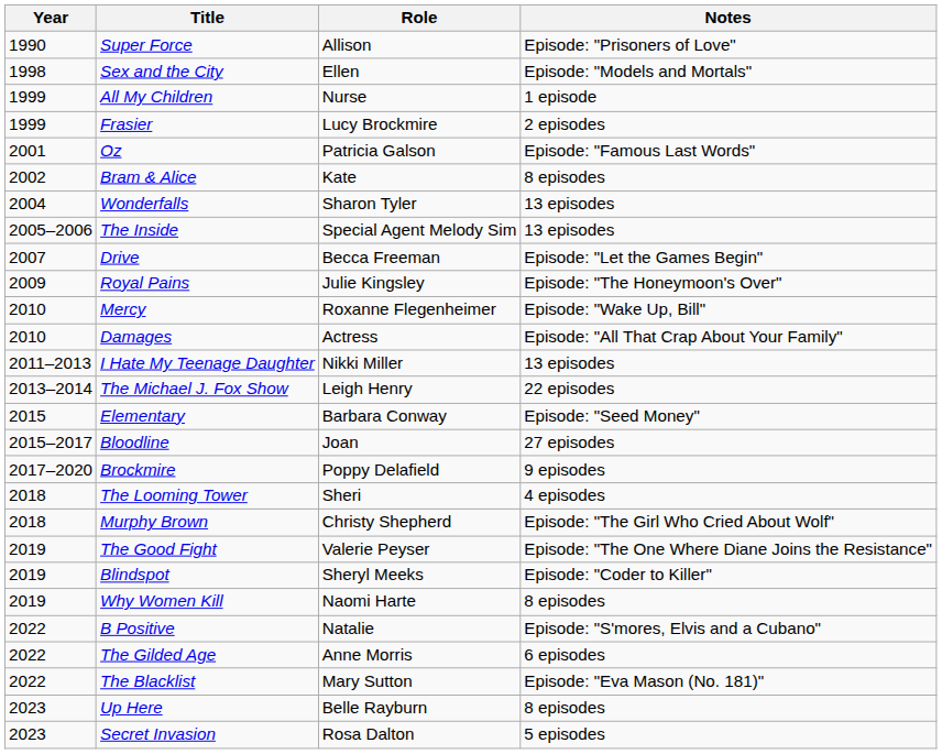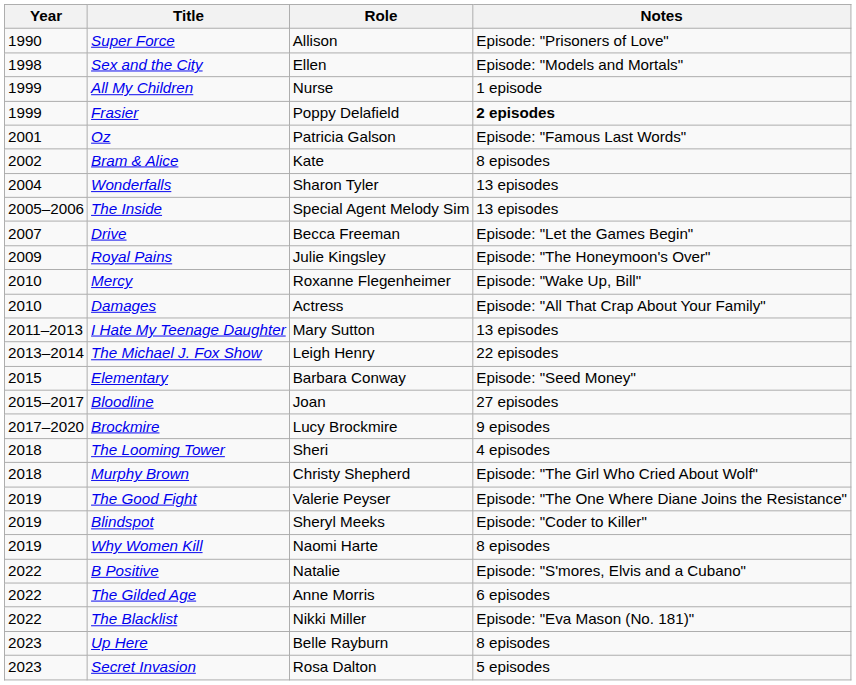Frasier | Role: Lucy Brockmire -> Poppy Delafield
Frasier | Notes: normal -> bold
I Hate My Teenage Daughter | Role: Nikki Miller -> Mary Sutton
Brockmire | Role: Poppy Delafield -> Lucy Brockmire
The Blacklist | Role: Mary Sutton -> Nikki Miller
